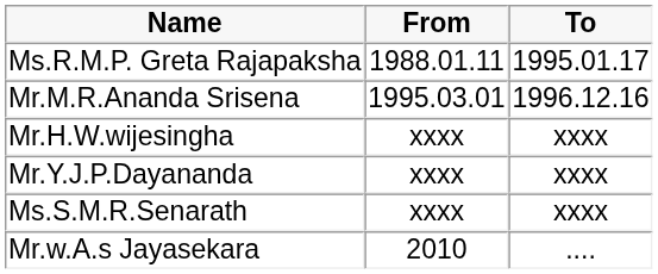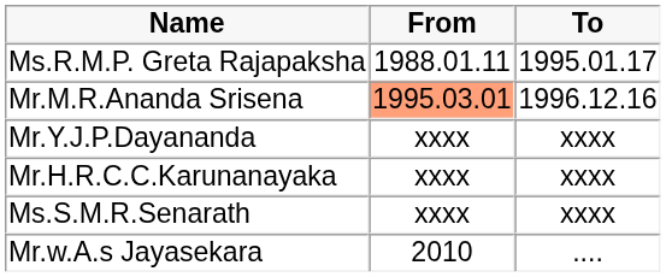Mr.M.R.Ananda Srisena | From: no background -> lightsalmon background
- row: Mr.H.W.wijesingha | xxxx | xxxx
+ row: Mr.H.R.C.C.Karunanayaka | xxxx | xxxx
